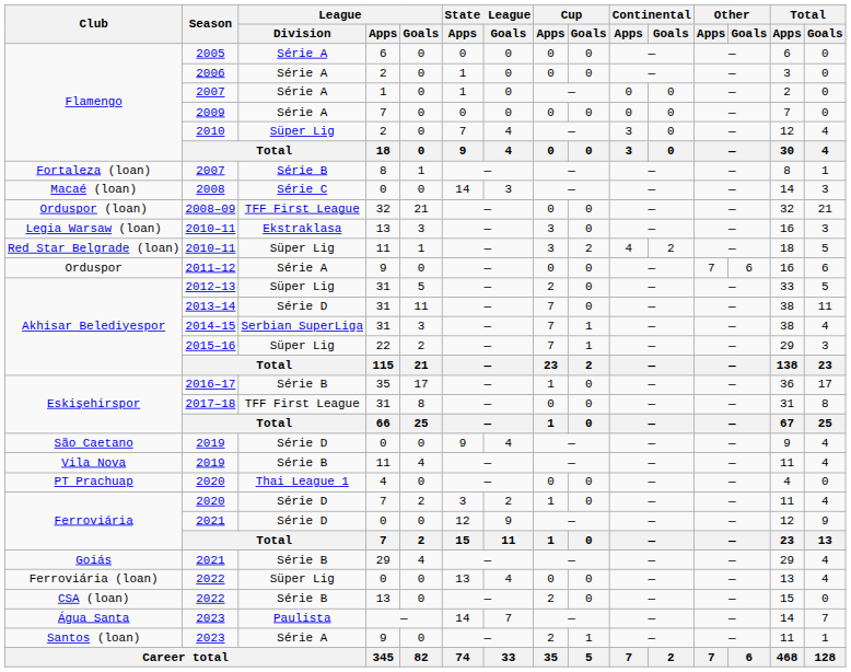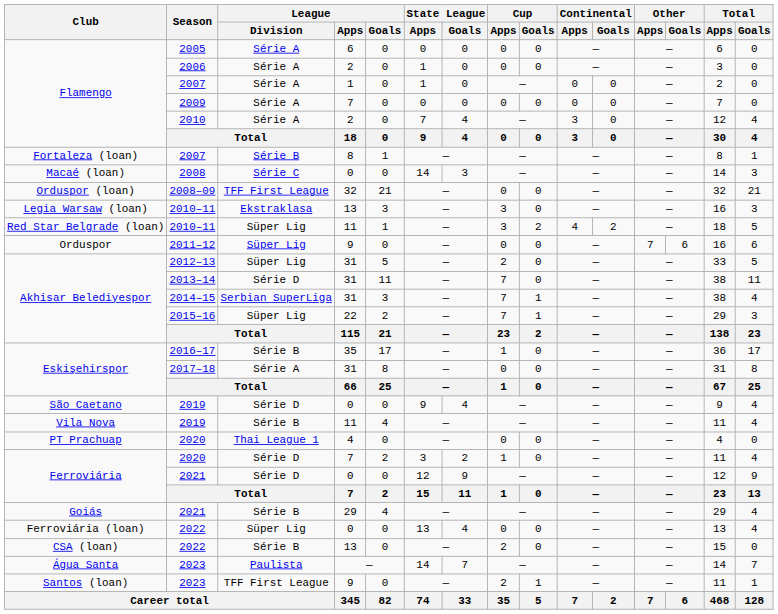2010 | League / Division: Süper Lig -> Série A
2011–12 | League / Division: Série A -> Süper Lig
2017–18 | League / Division: TFF First League -> Série A
Santos (loan) / 2023 | League / Division: Série A -> TFF First League
